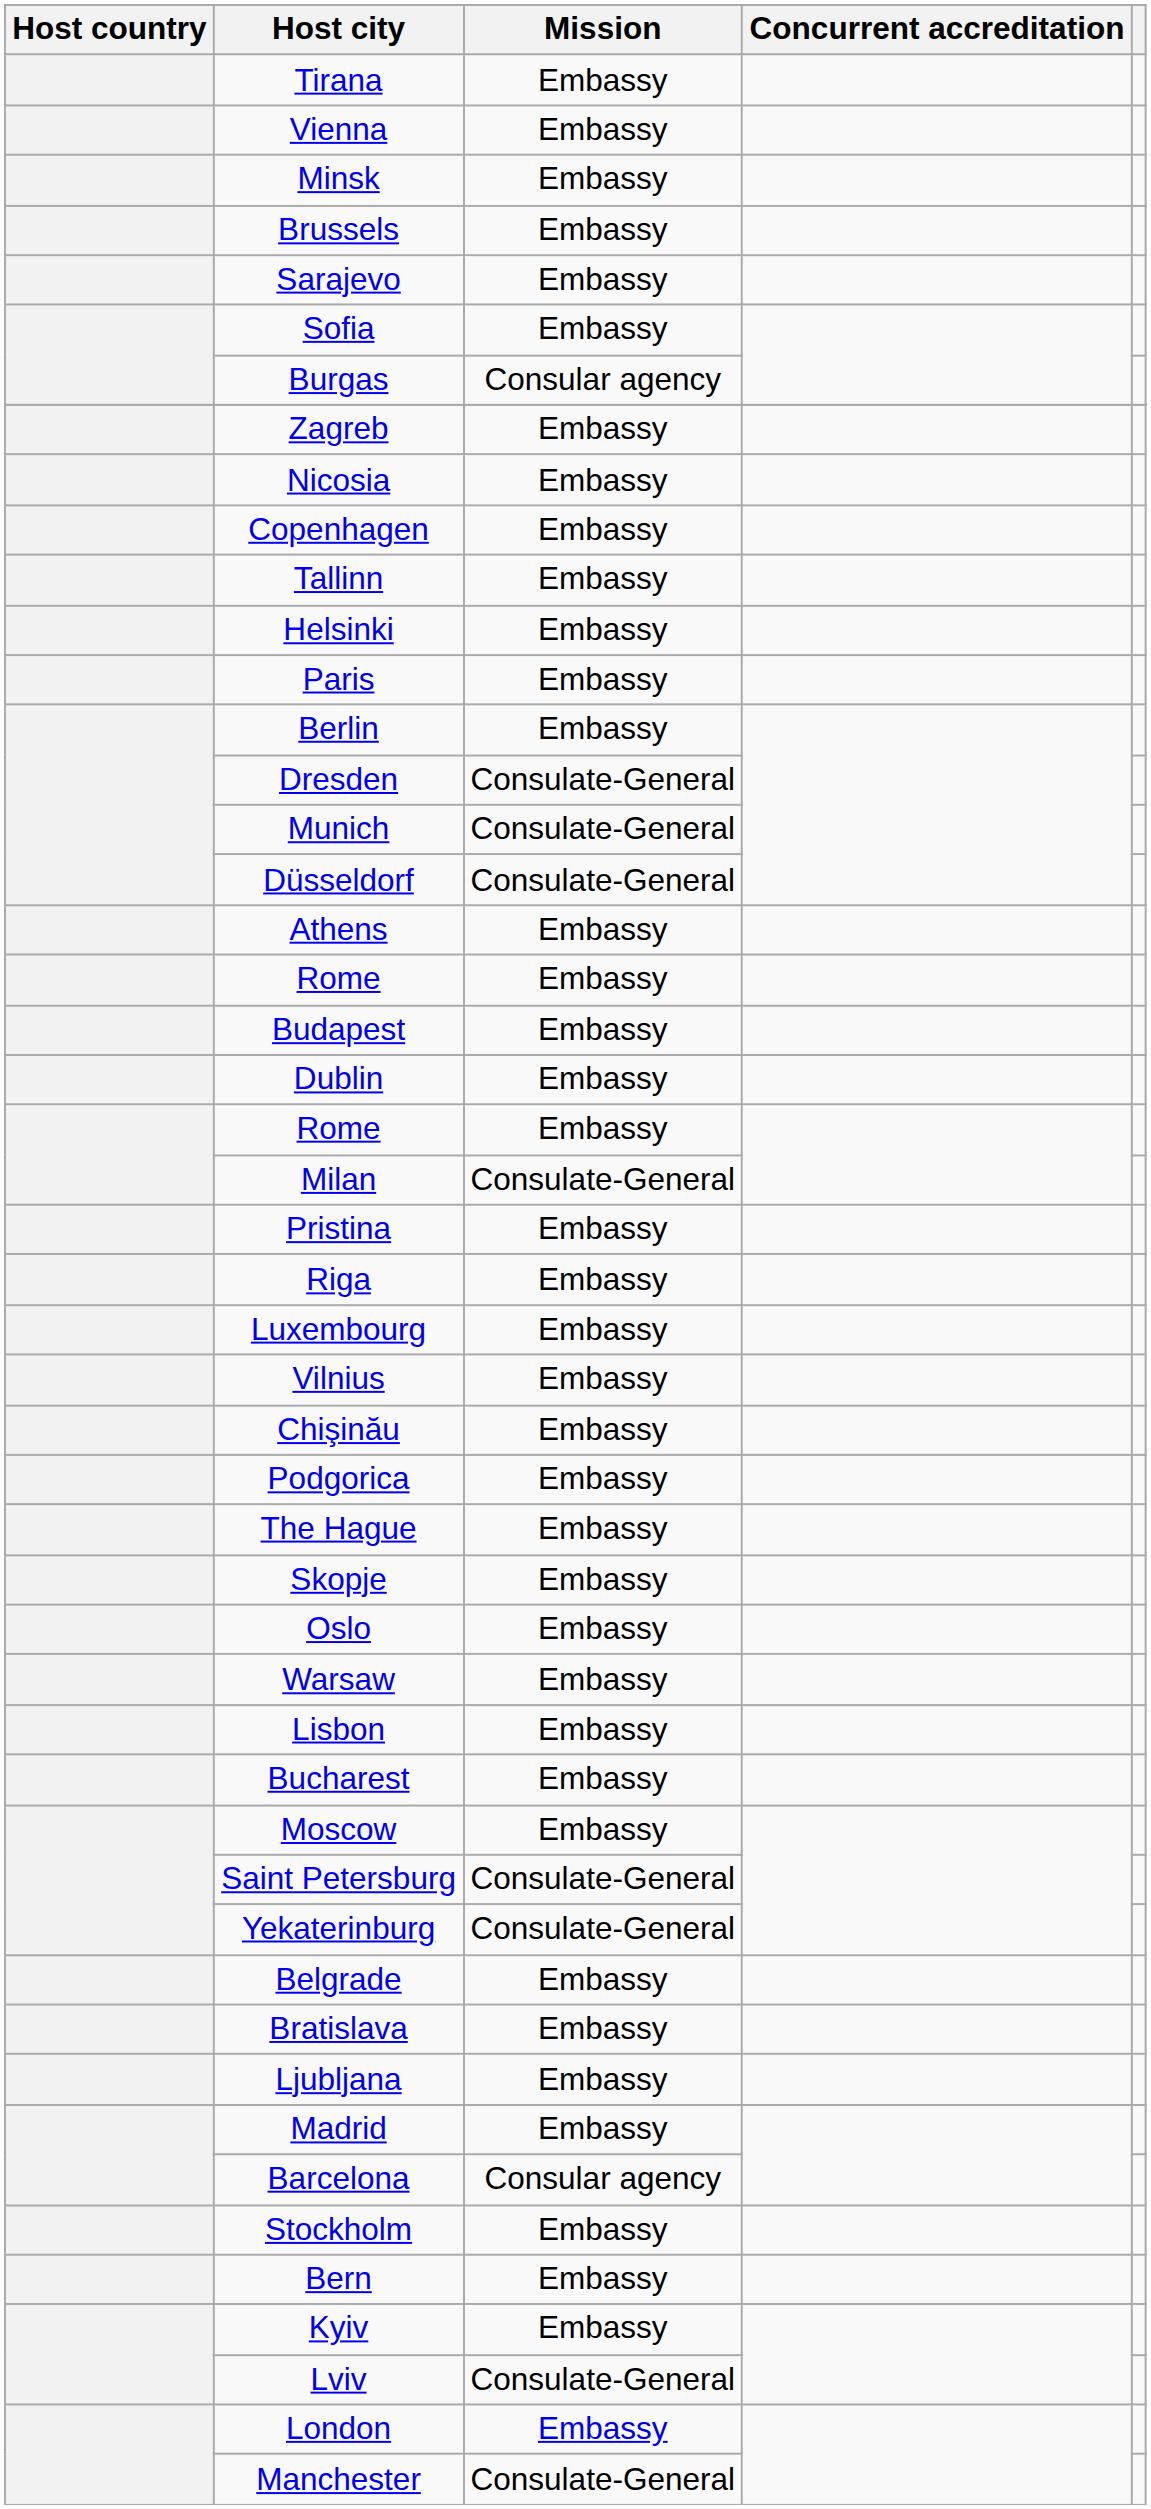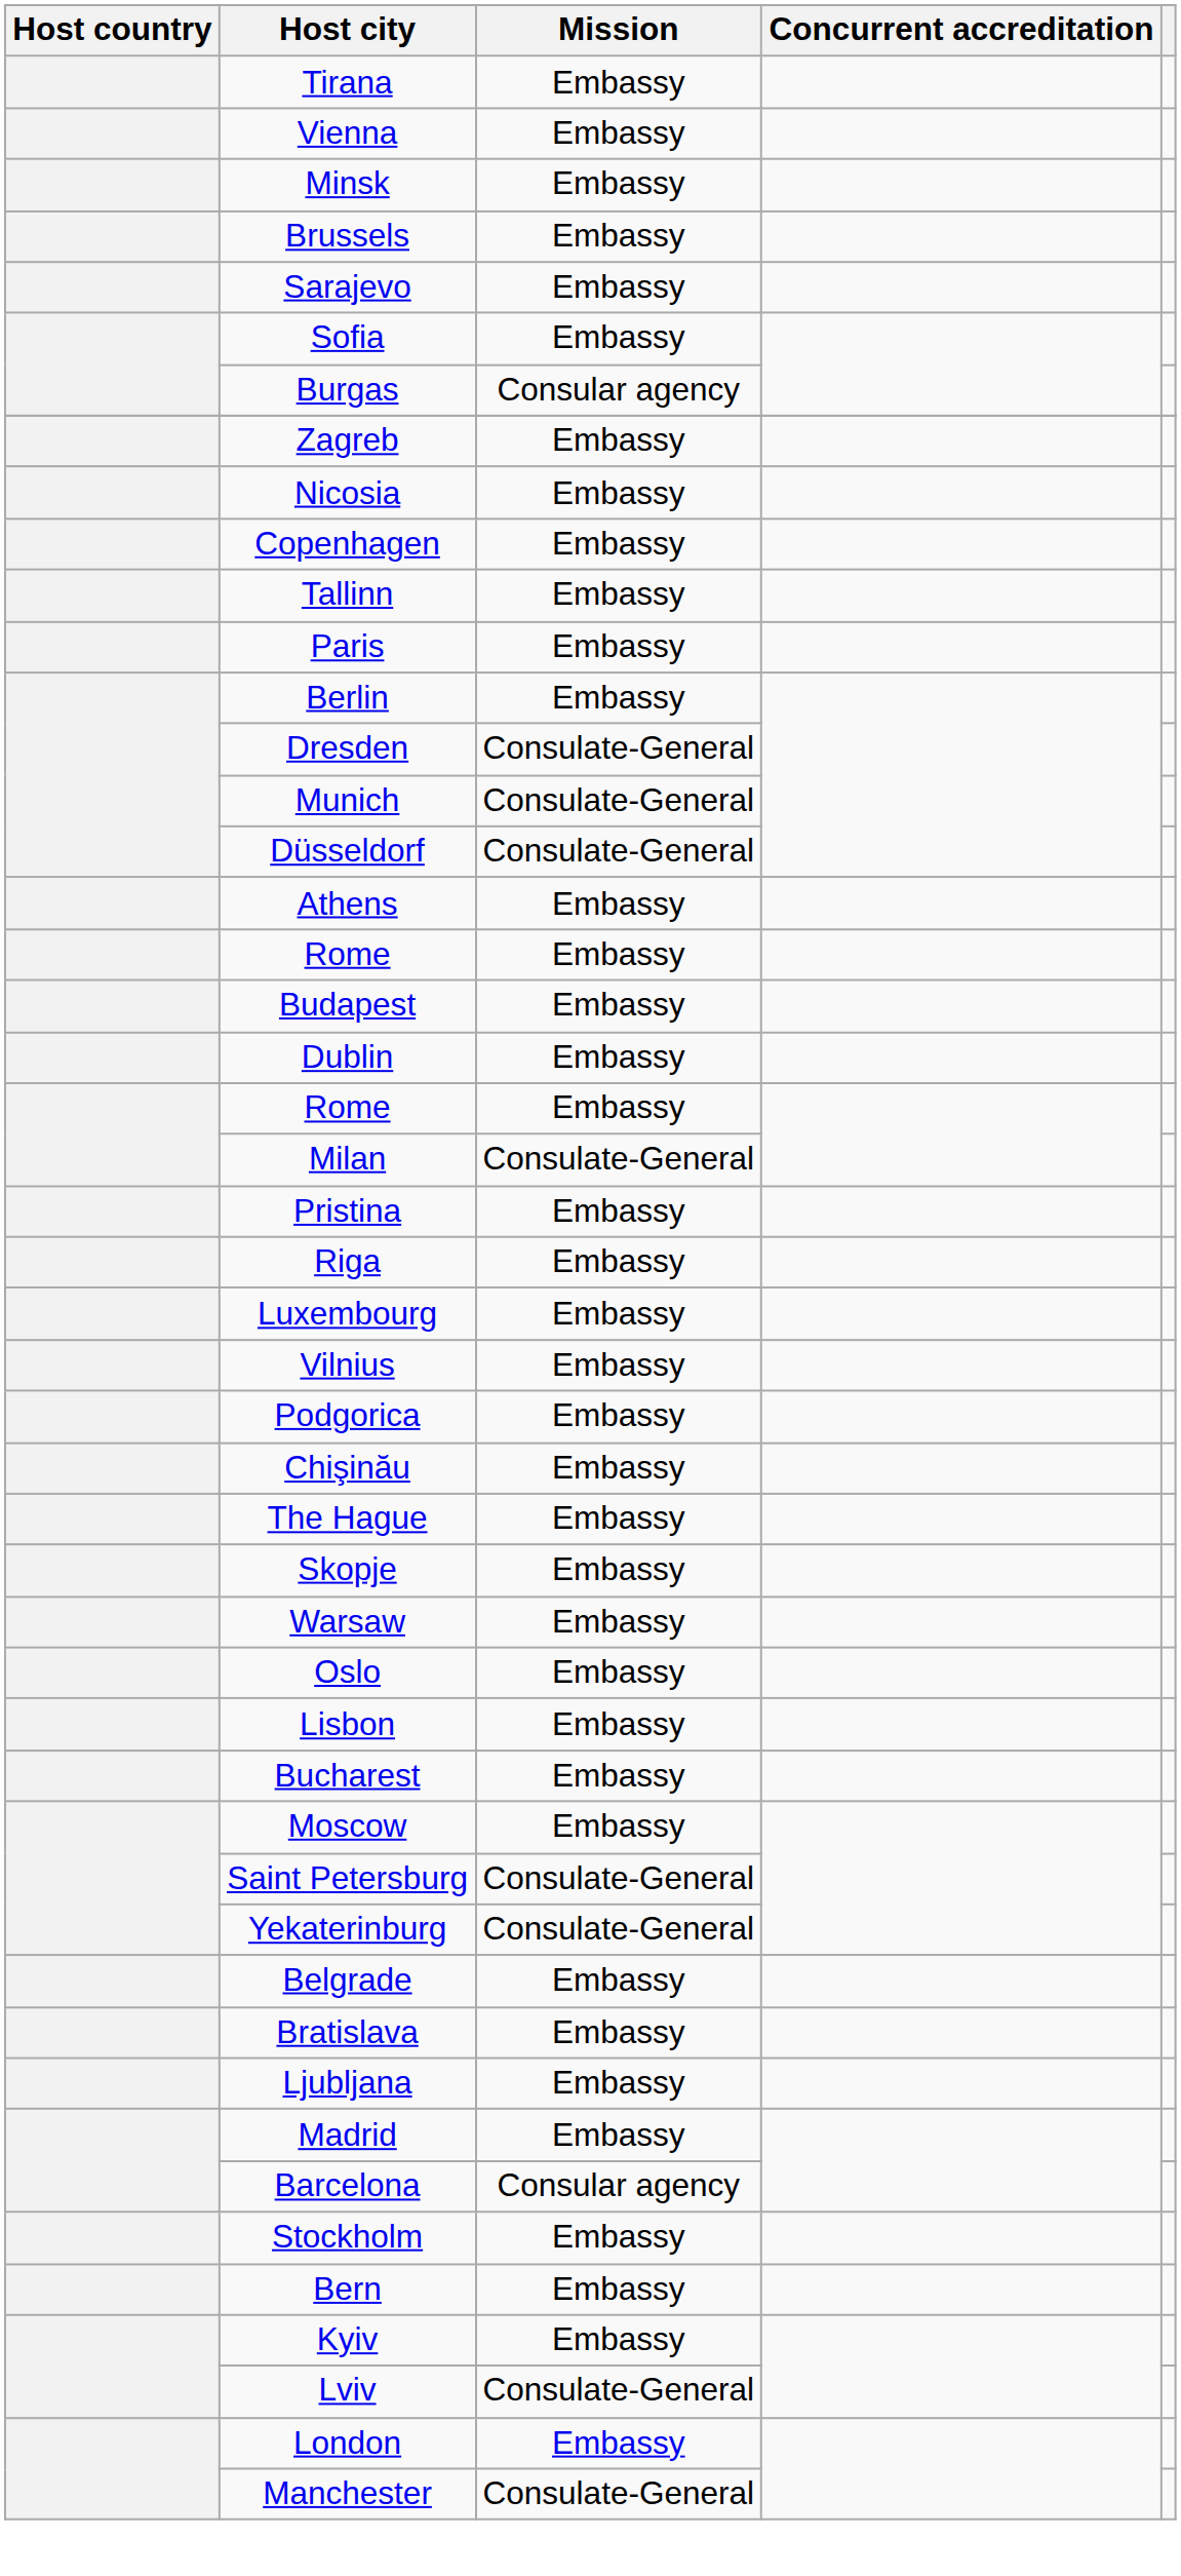- row: Helsinki | Embassy
rows swapped: Chişinău <-> Podgorica
rows swapped: Oslo <-> Warsaw
